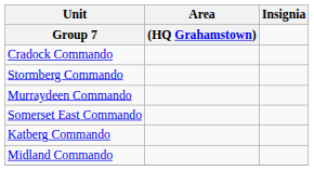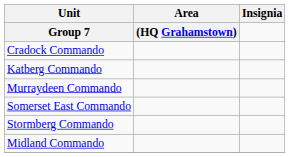rows swapped: Katberg Commando <-> Stormberg Commando
